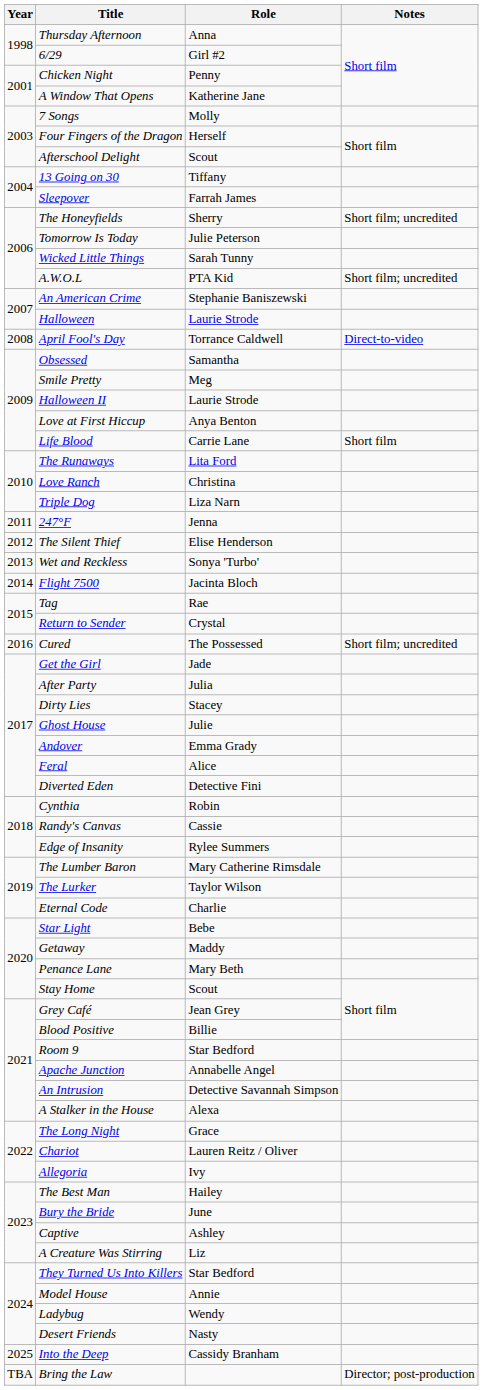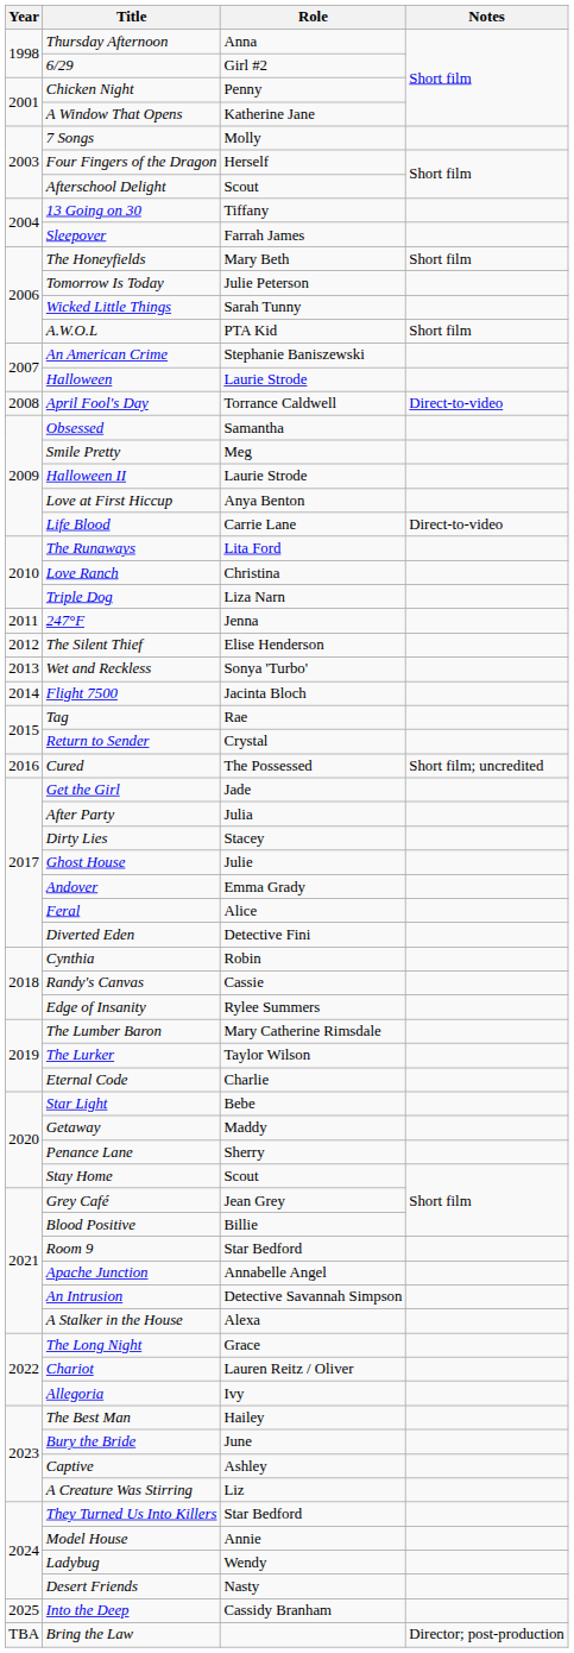The Honeyfields | Role: Sherry -> Mary Beth
The Honeyfields | Notes: Short film; uncredited -> Short film
A.W.O.L | Notes: Short film; uncredited -> Short film
Life Blood | Notes: Short film -> Direct-to-video
Penance Lane | Role: Mary Beth -> Sherry
